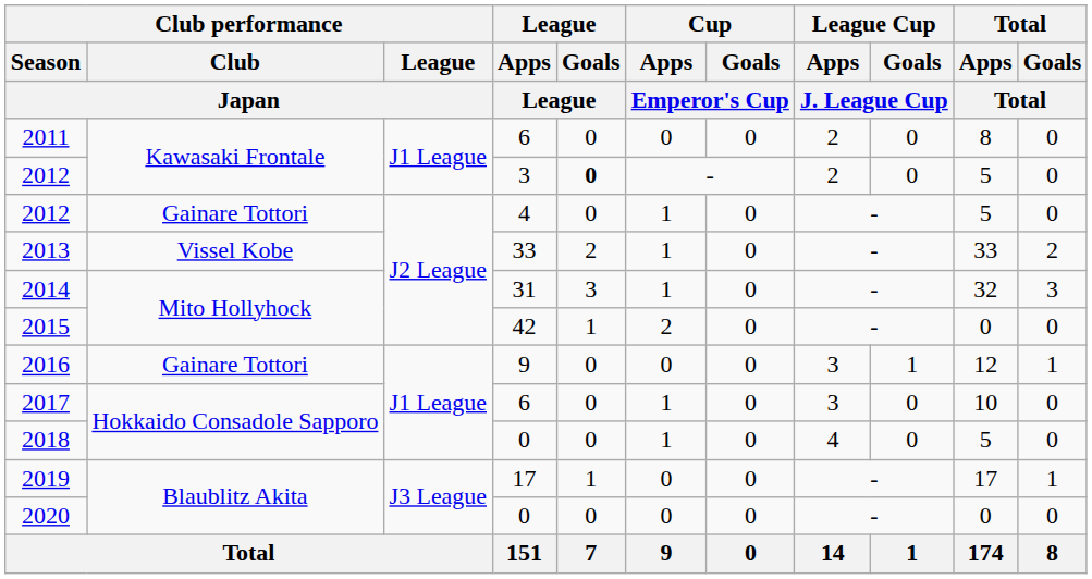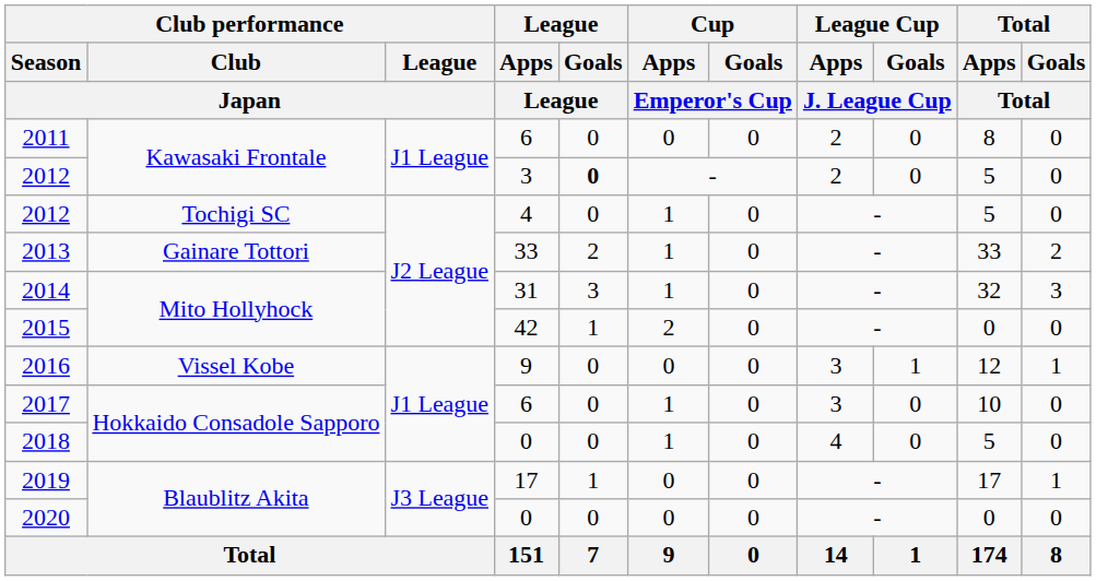2012 / 4 | Club performance / Club / Japan: Gainare Tottori -> Tochigi SC
2013 | Club performance / Club / Japan: Vissel Kobe -> Gainare Tottori
2016 | Club performance / Club / Japan: Gainare Tottori -> Vissel Kobe
